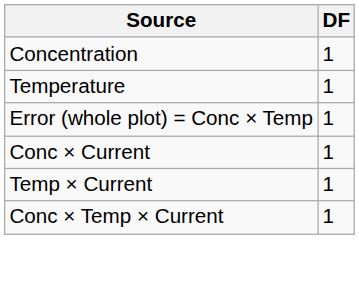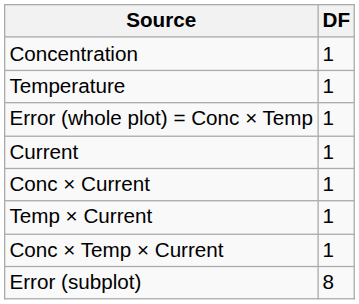+ row: Current | 1
+ row: Error (subplot) | 8
